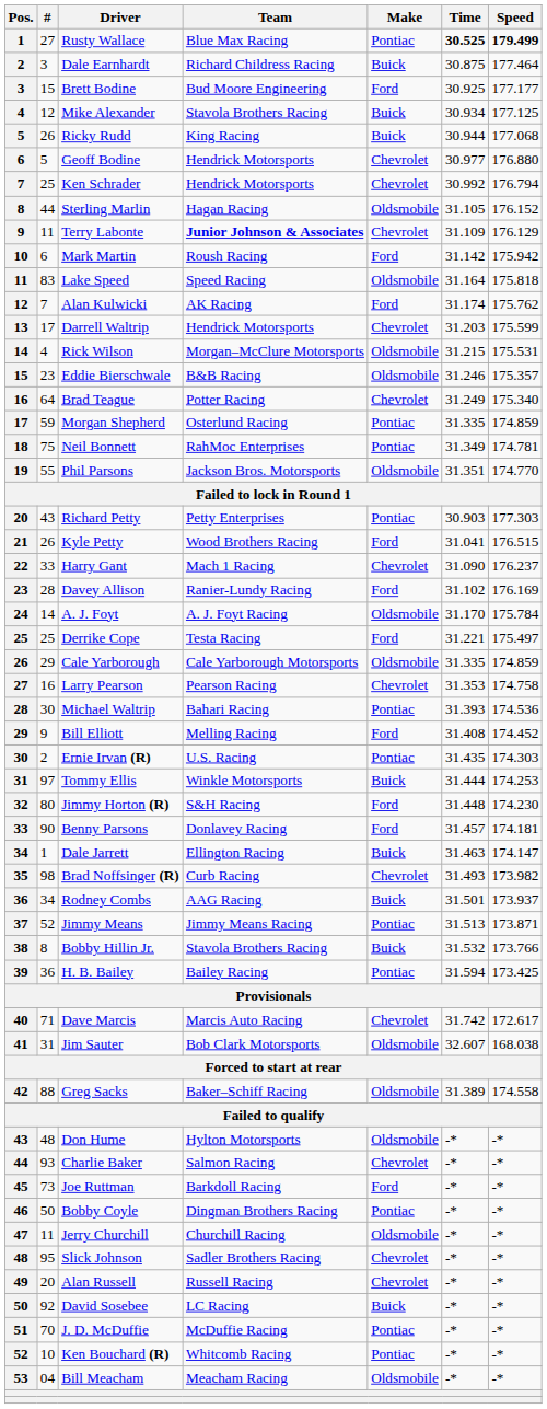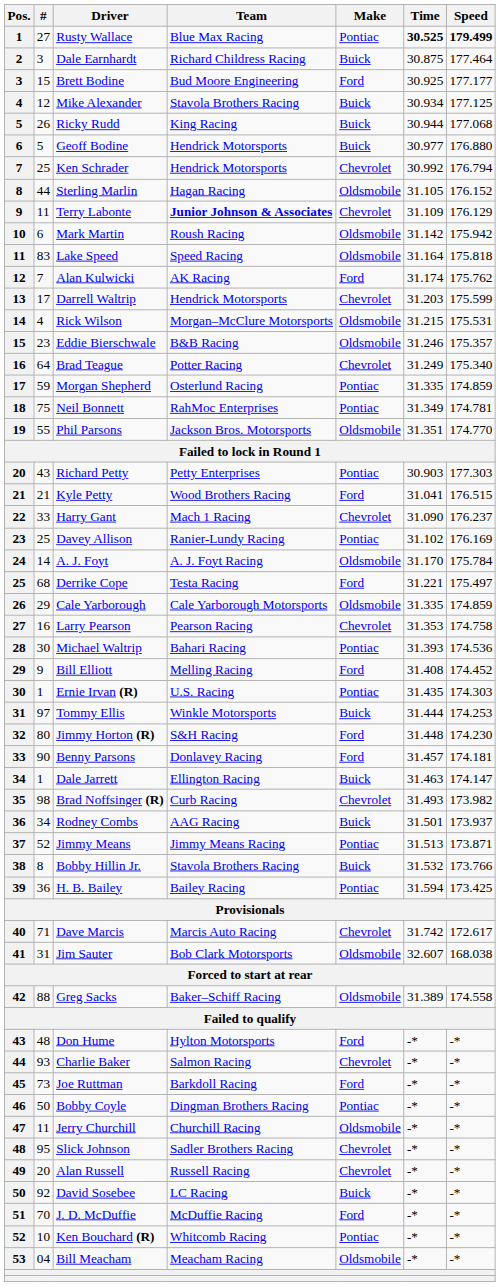Geoff Bodine | Make: Chevrolet -> Buick
Mark Martin | Make: Ford -> Oldsmobile
Kyle Petty | #: 26 -> 21
Davey Allison | #: 28 -> 25
Davey Allison | Make: Ford -> Pontiac
Derrike Cope | #: 25 -> 68
Ernie Irvan (R) | #: 2 -> 1
Don Hume | Make: Oldsmobile -> Ford
J. D. McDuffie | Make: Pontiac -> Ford
